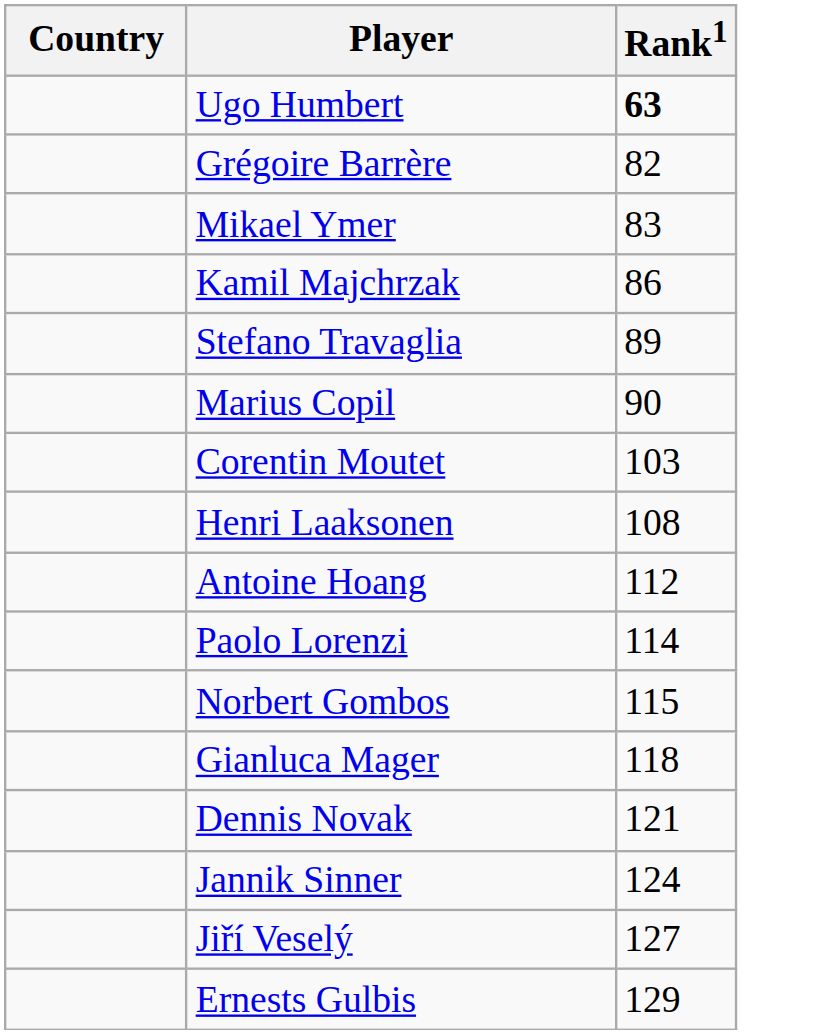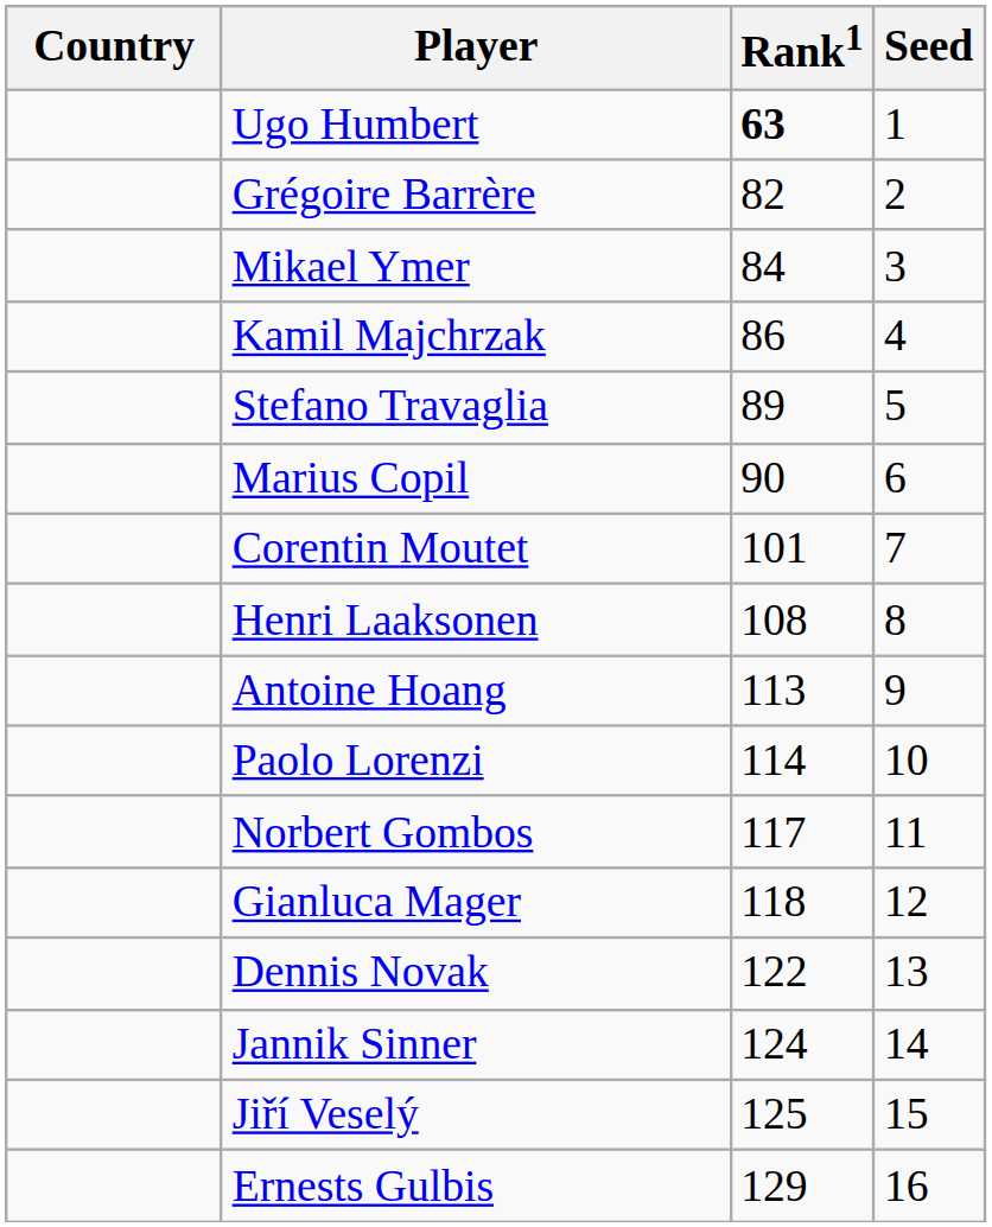+ column: Seed | 1 | 2 | 3 | 4 | 5 | 6 | 7 | 8 | 9 | 10 | 11 | 12 | 13 | 14 | 15 | 16
Mikael Ymer | Rank1: 83 -> 84
Corentin Moutet | Rank1: 103 -> 101
Antoine Hoang | Rank1: 112 -> 113
Norbert Gombos | Rank1: 115 -> 117
Dennis Novak | Rank1: 121 -> 122
Jiří Veselý | Rank1: 127 -> 125
